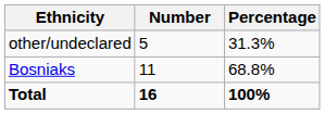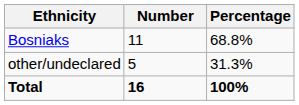rows swapped: Bosniaks <-> other/undeclared
